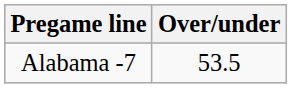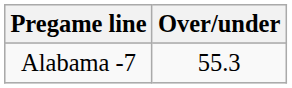Alabama -7 | Over/under: 53.5 -> 55.3
